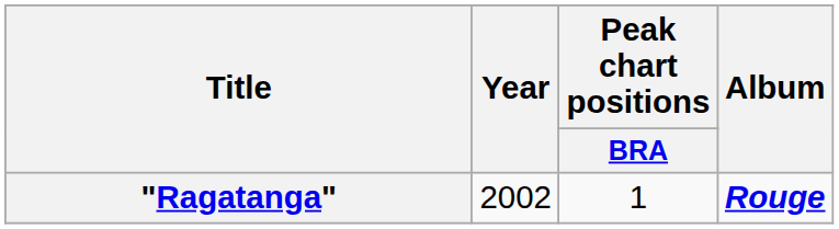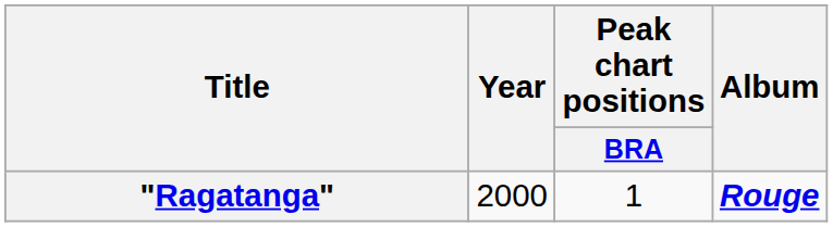"Ragatanga" | Year: 2002 -> 2000
